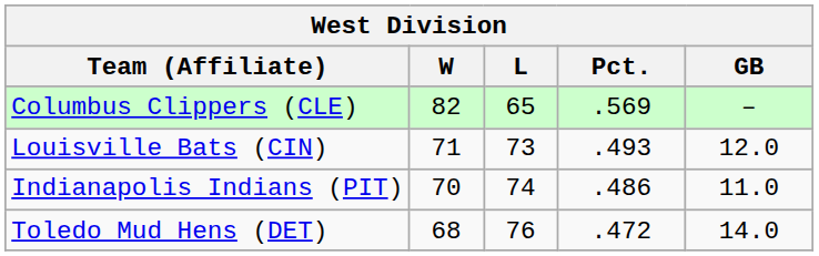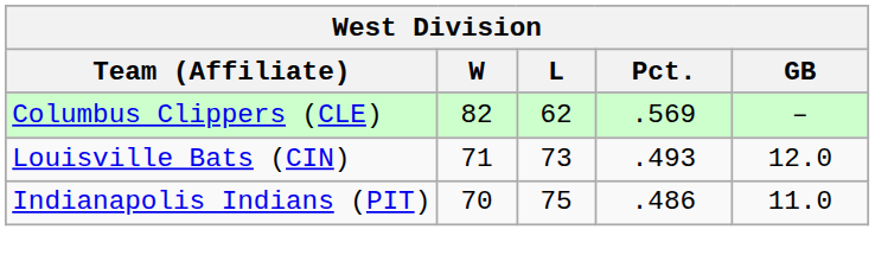Columbus Clippers (CLE) | L: 65 -> 62
Indianapolis Indians (PIT) | L: 74 -> 75
- row: Toledo Mud Hens (DET) | 68 | 76 | .472 | 14.0
